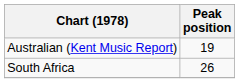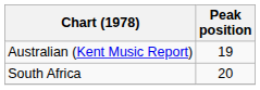South Africa | Peak position: 26 -> 20
